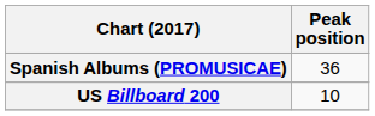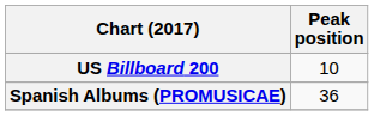rows swapped: Spanish Albums (PROMUSICAE) <-> US Billboard 200
